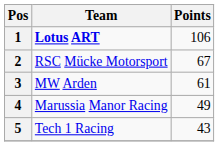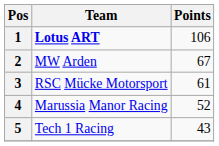2 | Team: RSC Mücke Motorsport -> MW Arden
3 | Team: MW Arden -> RSC Mücke Motorsport
4 | Points: 49 -> 52
